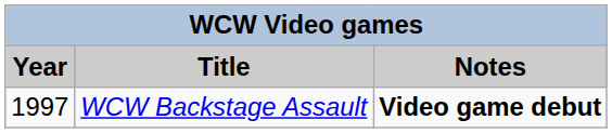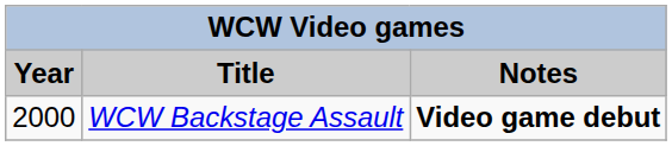WCW Backstage Assault | Year: 1997 -> 2000
